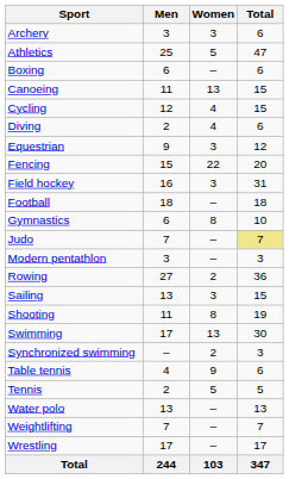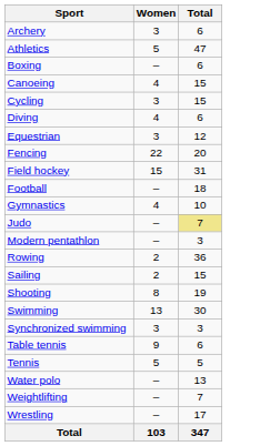- column: Men | 3 | 25 | 6 | 11 | 12 | 2 | 9 | 15 | 16 | 18 | 6 | 7 | 3 | 27 | 13 | 11 | 17 | – | 4 | 2 | 13 | 7 | 17 | 244
Canoeing | Women: 13 -> 4
Cycling | Women: 4 -> 3
Field hockey | Women: 3 -> 15
Gymnastics | Women: 8 -> 4
Sailing | Women: 3 -> 2
Synchronized swimming | Women: 2 -> 3
